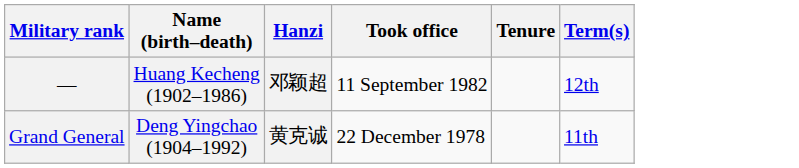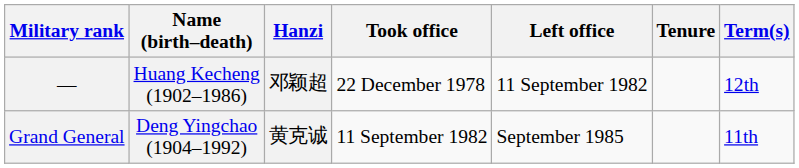+ column: Left office | 11 September 1982 | September 1985
— | Took office: 11 September 1982 -> 22 December 1978
Grand General | Took office: 22 December 1978 -> 11 September 1982
